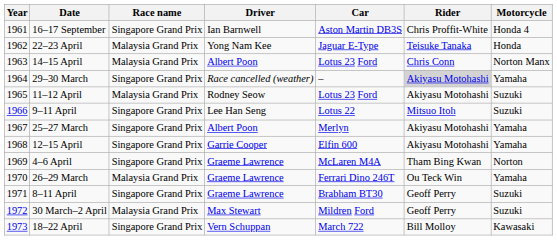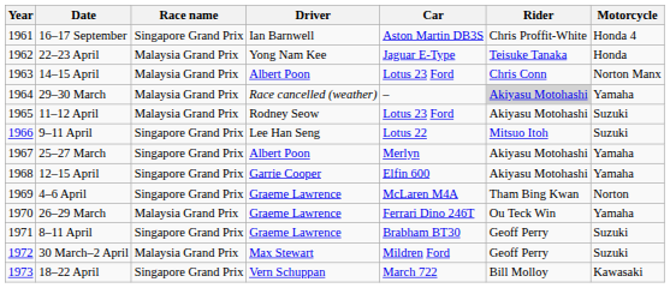29–30 March | Race name: Singapore Grand Prix -> Malaysia Grand Prix
